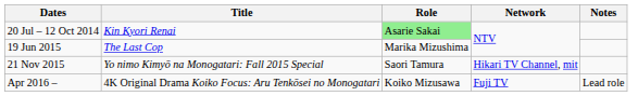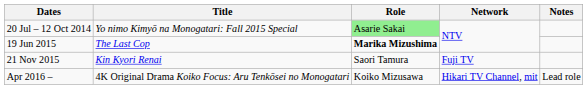20 Jul – 12 Oct 2014 | Title: Kin Kyori Renai -> Yo nimo Kimyō na Monogatari: Fall 2015 Special
19 Jun 2015 | Role: normal -> bold
21 Nov 2015 | Title: Yo nimo Kimyō na Monogatari: Fall 2015 Special -> Kin Kyori Renai
21 Nov 2015 | Network: Hikari TV Channel, mit -> Fuji TV
Apr 2016 – | Network: Fuji TV -> Hikari TV Channel, mit
